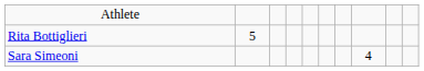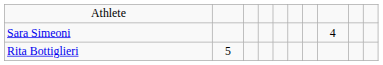rows swapped: Rita Bottiglieri <-> Sara Simeoni
